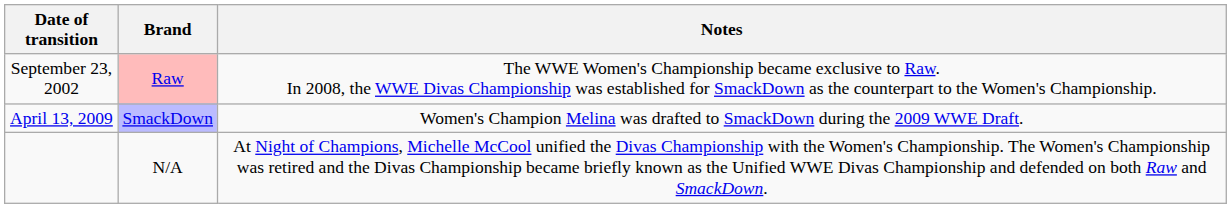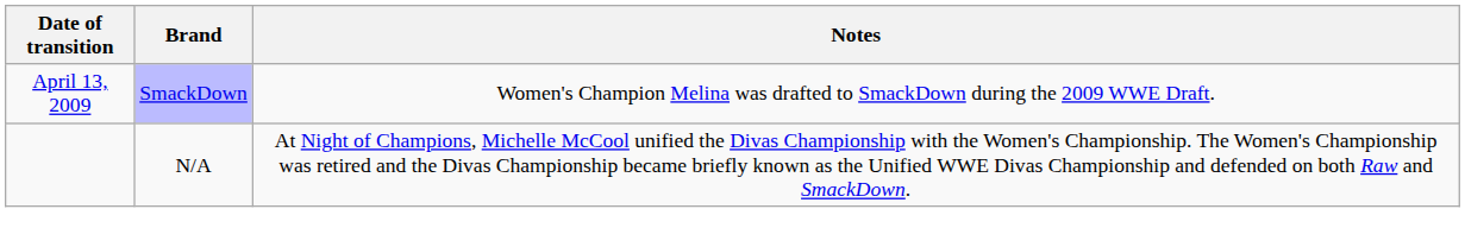- row: September 23, 2002 | Raw | The WWE Women's Championship became exclusive to Raw. In 2008, the WWE Divas Championship was established for SmackDown as the counterpart to the Women's Championship.
